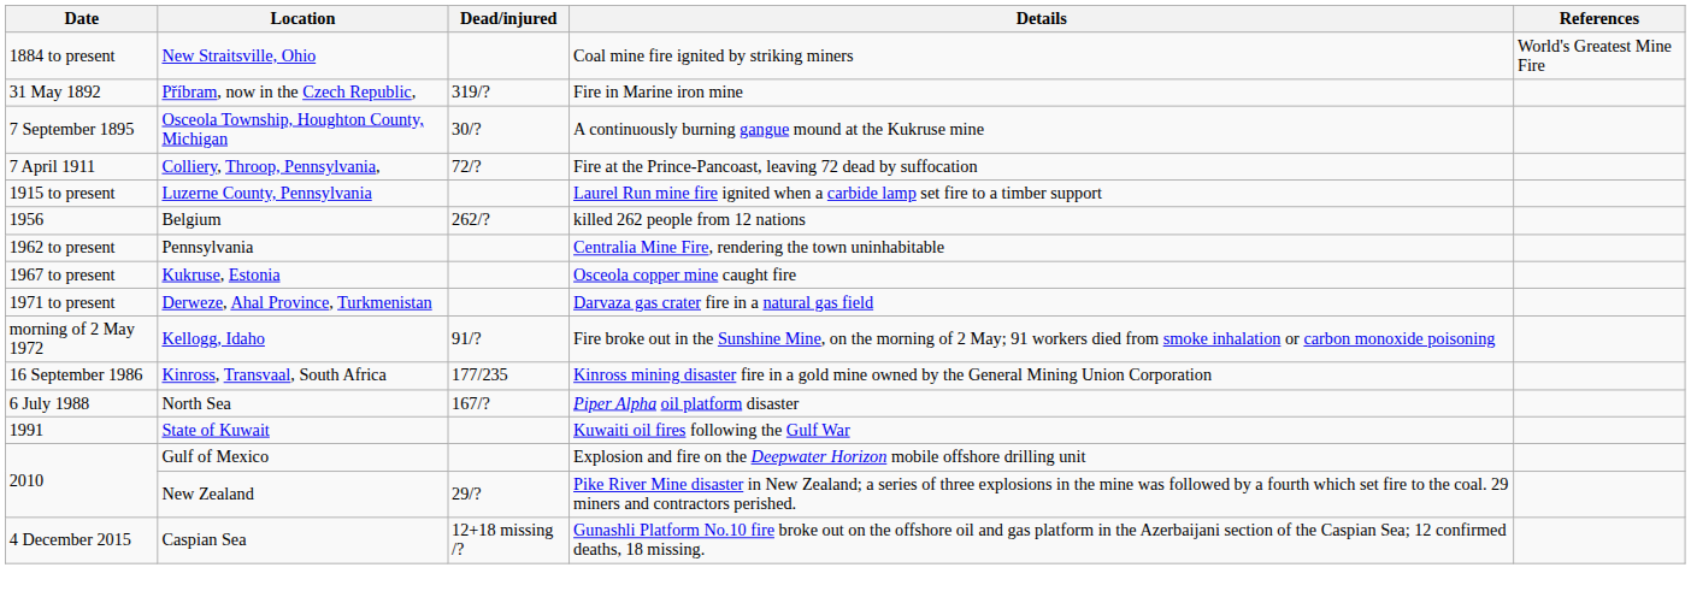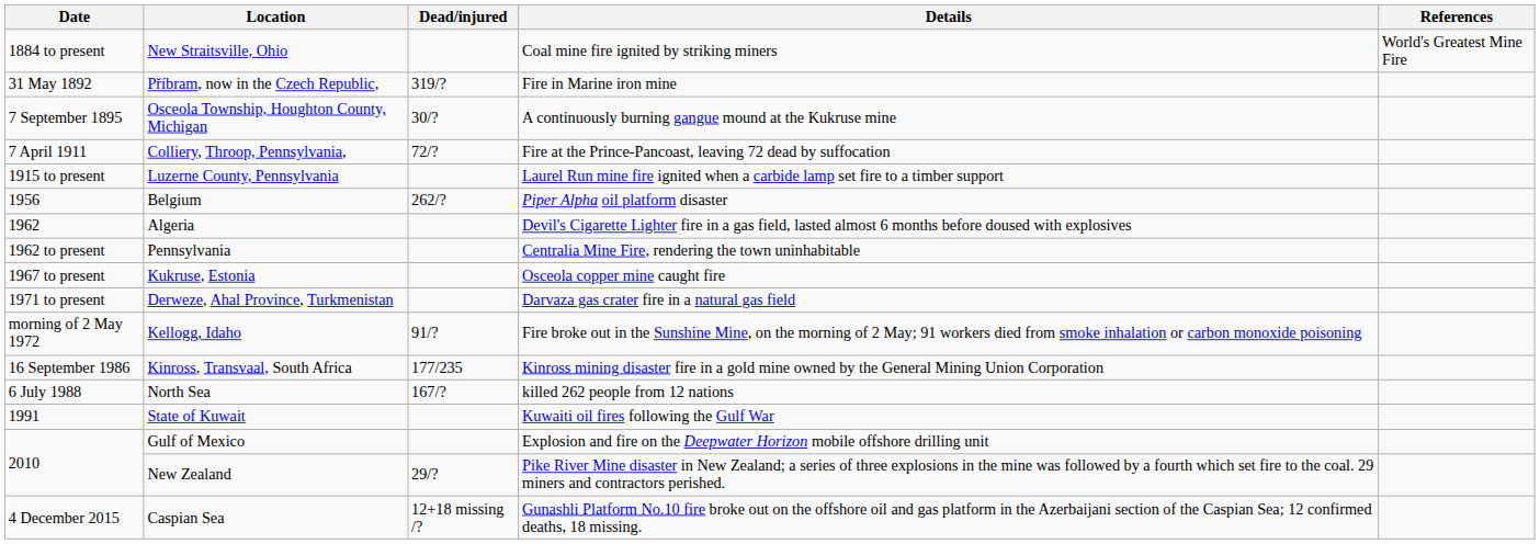Belgium | Details: killed 262 people from 12 nations -> Piper Alpha oil platform disaster
+ row: 1962 | Algeria | Devil's Cigarette Lighter fire in a gas field, lasted almost 6 months before doused with explosives
North Sea | Details: Piper Alpha oil platform disaster -> killed 262 people from 12 nations
